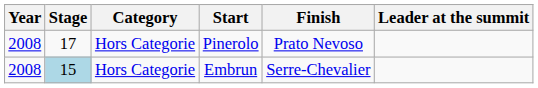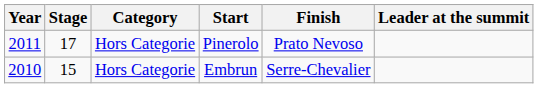Pinerolo | Year: 2008 -> 2011
Embrun | Year: 2008 -> 2010
Embrun | Stage: lightblue background -> no background
